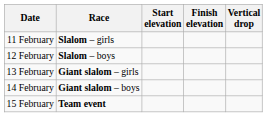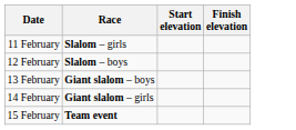- column: Vertical drop
13 February | Race: Giant slalom – girls -> Giant slalom – boys
14 February | Race: Giant slalom – boys -> Giant slalom – girls
